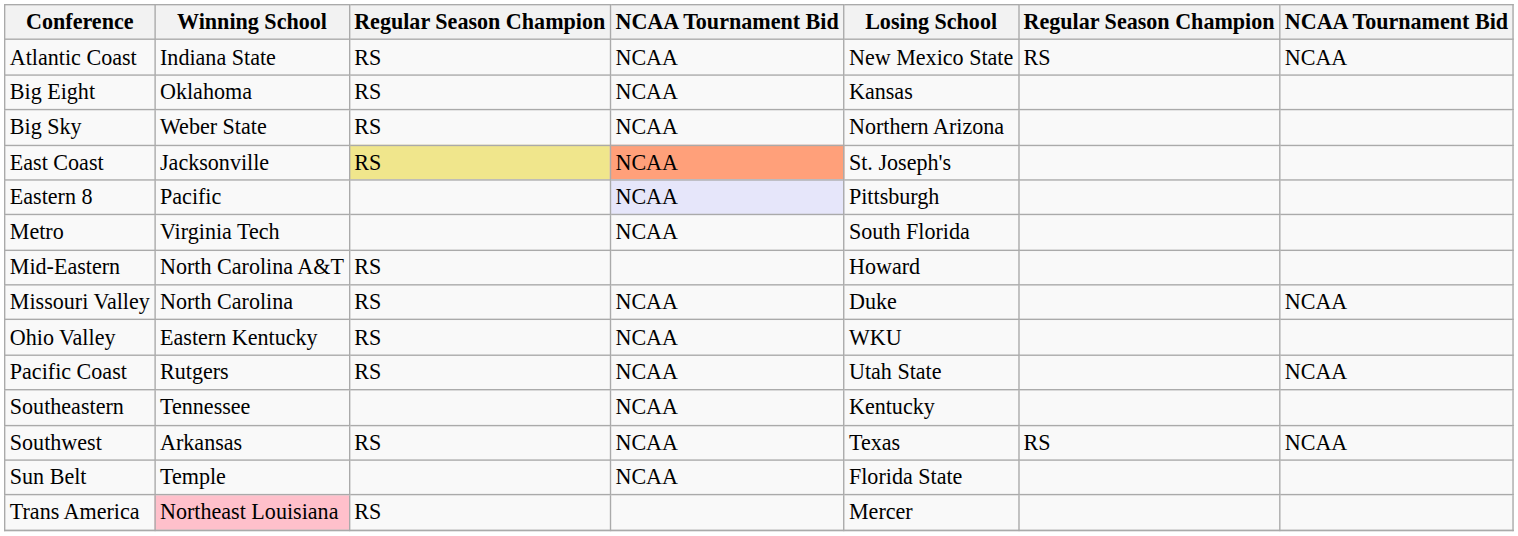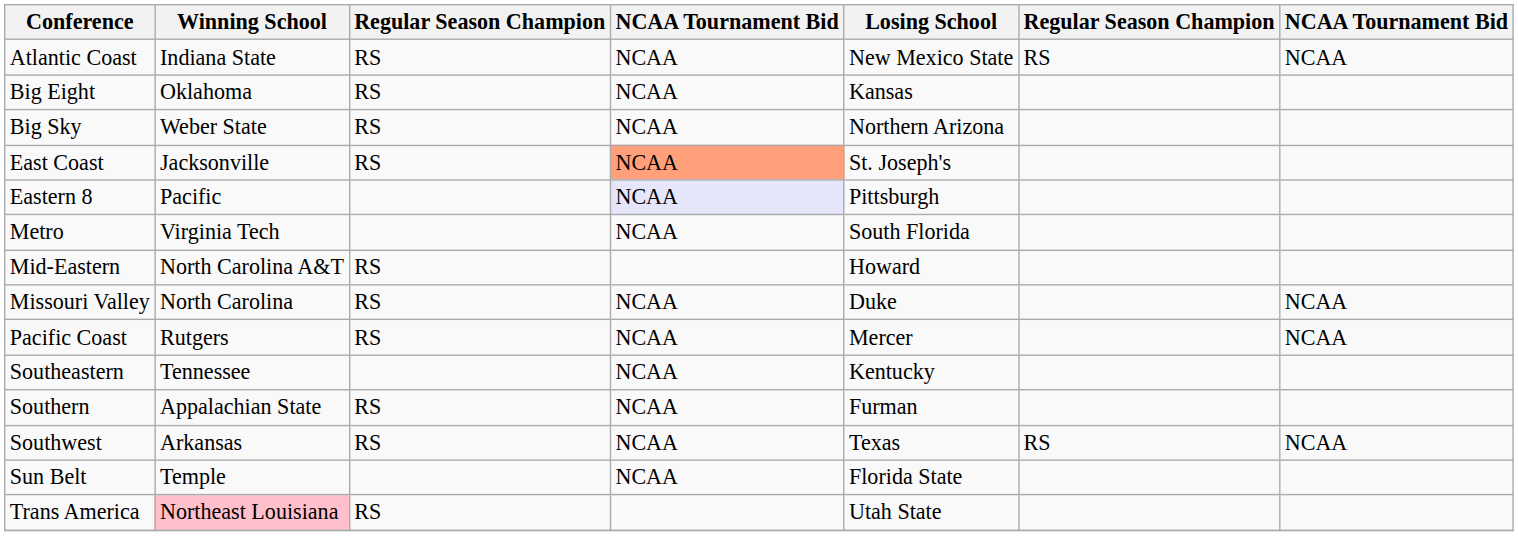East Coast | column 3: khaki background -> no background
- row: Ohio Valley | Eastern Kentucky | RS | NCAA | WKU
Pacific Coast | Losing School: Utah State -> Mercer
+ row: Southern | Appalachian State | RS | NCAA | Furman
Trans America | Losing School: Mercer -> Utah State
